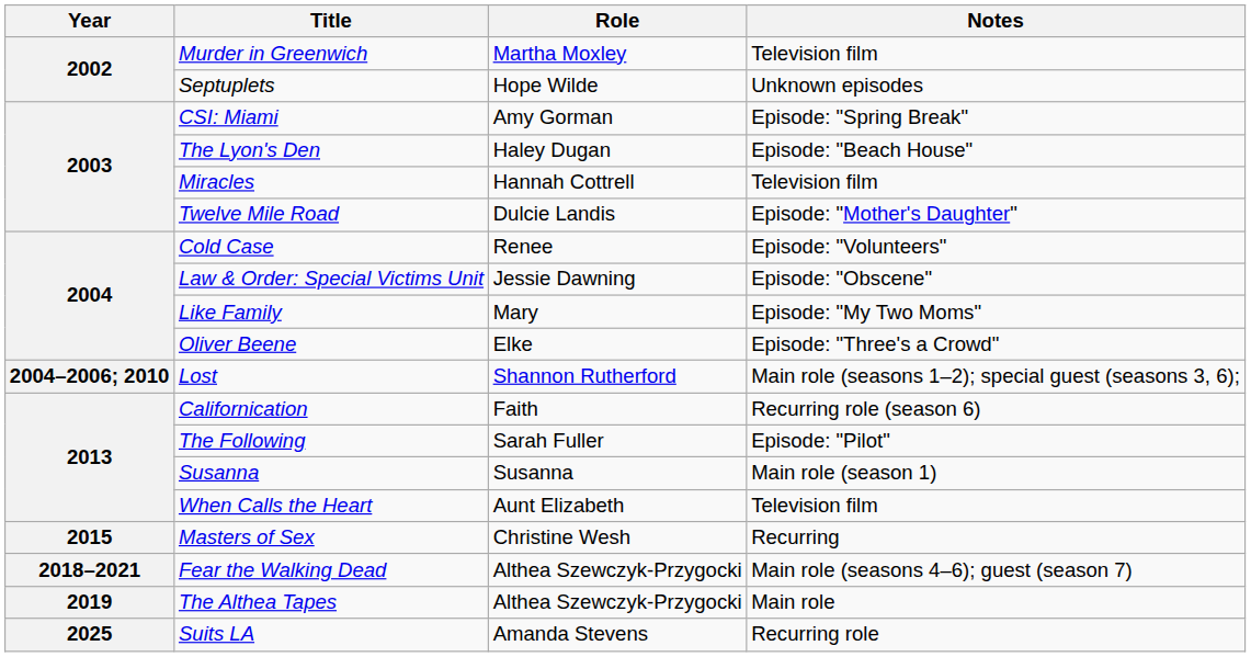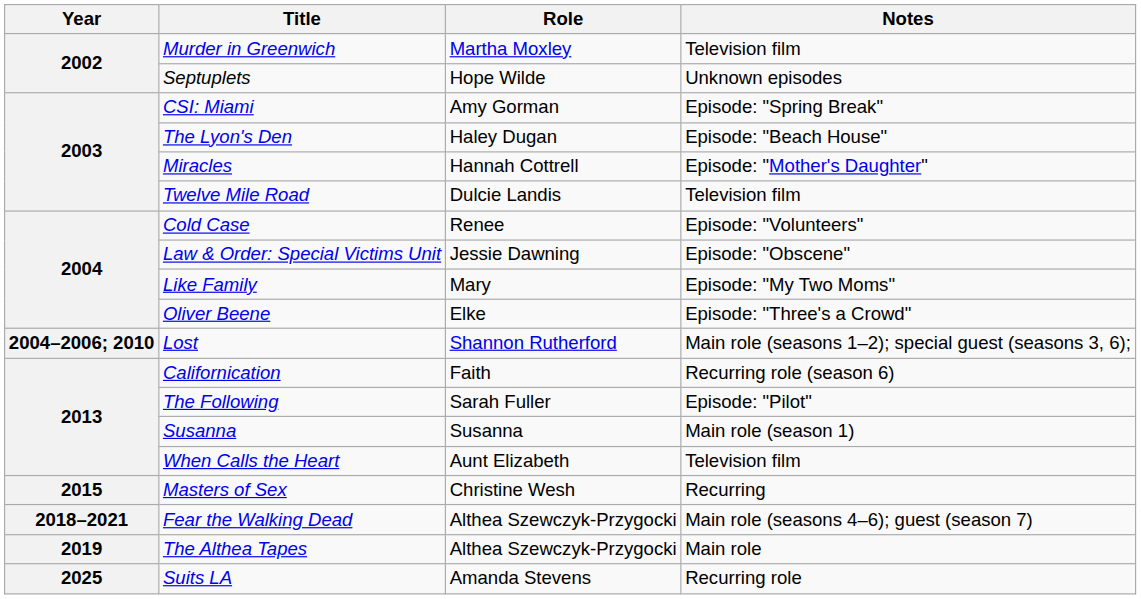Miracles | Notes: Television film -> Episode: "Mother's Daughter"
Twelve Mile Road | Notes: Episode: "Mother's Daughter" -> Television film
